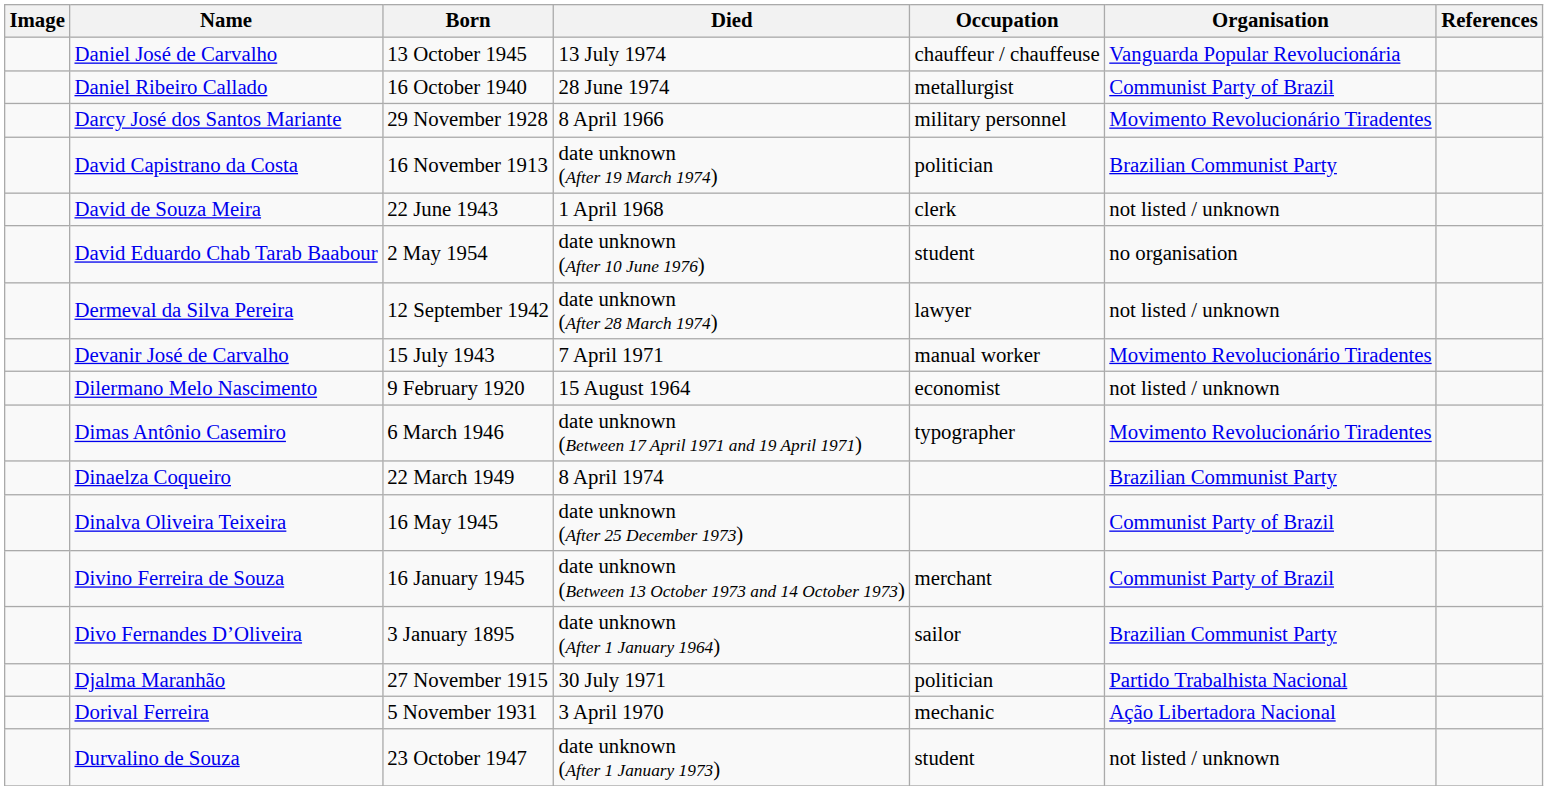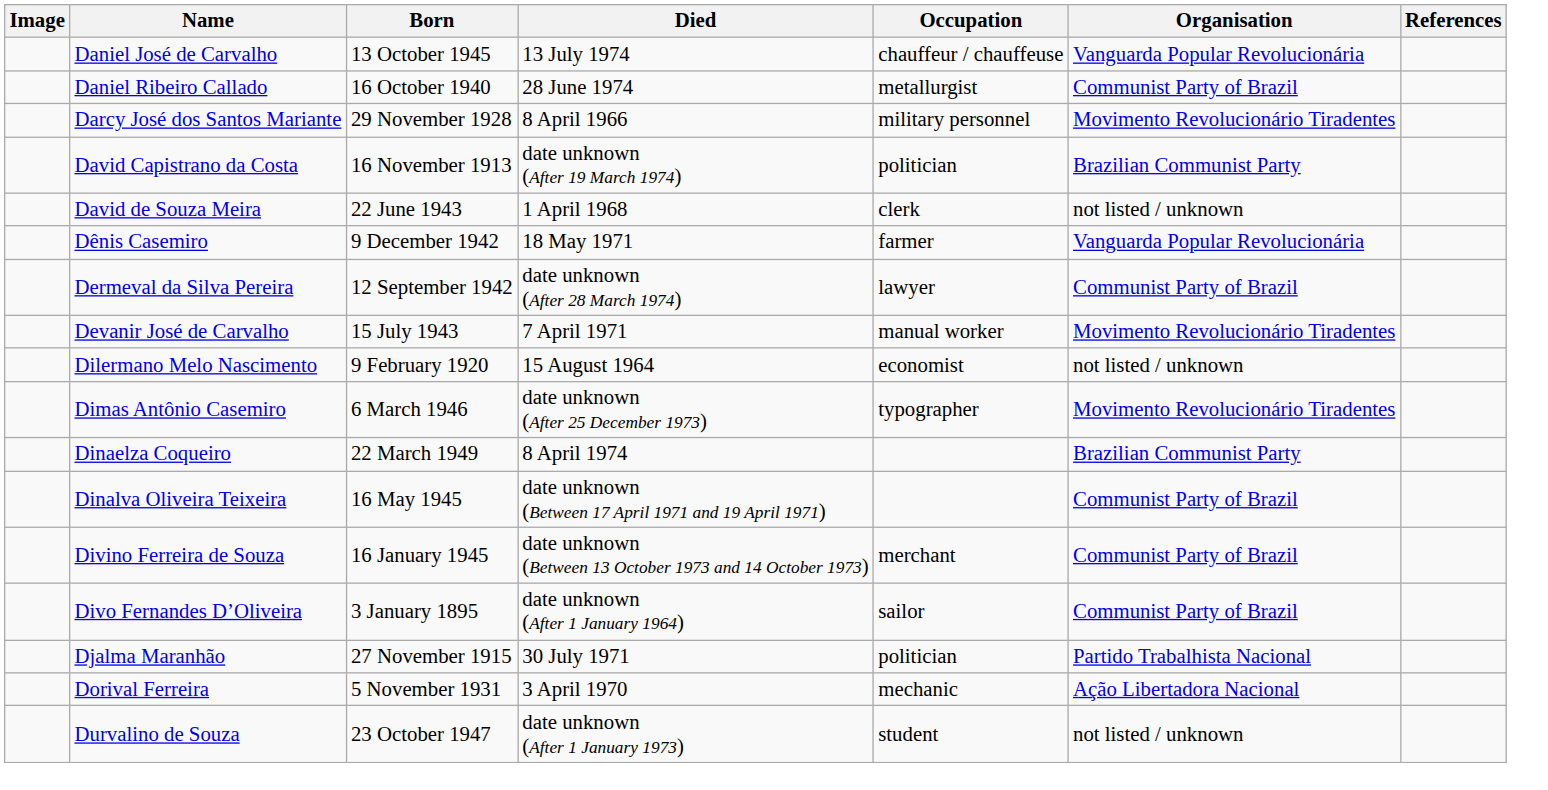- row: David Eduardo Chab Tarab Baabour | 2 May 1954 | date unknown (After 10 June 1976) | student | no organisation
+ row: Dênis Casemiro | 9 December 1942 | 18 May 1971 | farmer | Vanguarda Popular Revolucionária
Dermeval da Silva Pereira | Organisation: not listed / unknown -> Communist Party of Brazil
Dimas Antônio Casemiro | Died: date unknown (Between 17 April 1971 and 19 April 1971) -> date unknown (After 25 December 1973)
Dinalva Oliveira Teixeira | Died: date unknown (After 25 December 1973) -> date unknown (Between 17 April 1971 and 19 April 1971)
Divo Fernandes D’Oliveira | Organisation: Brazilian Communist Party -> Communist Party of Brazil
